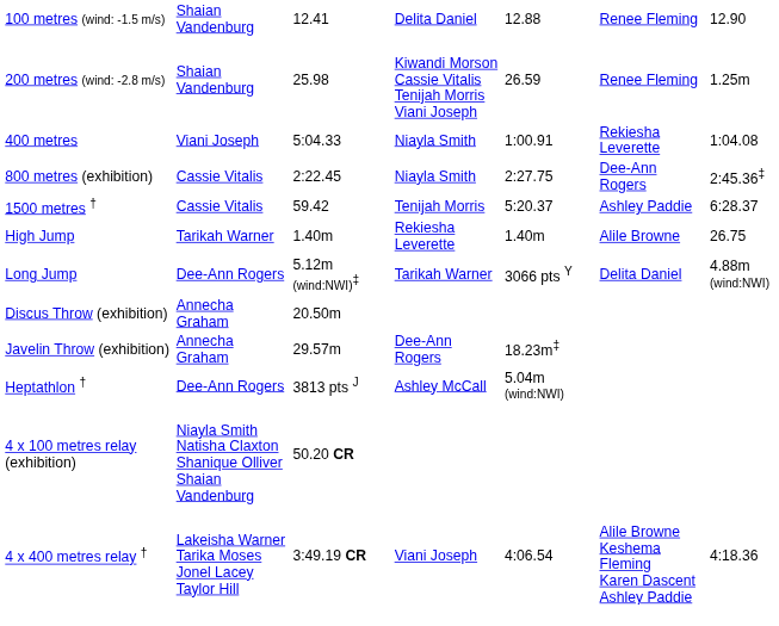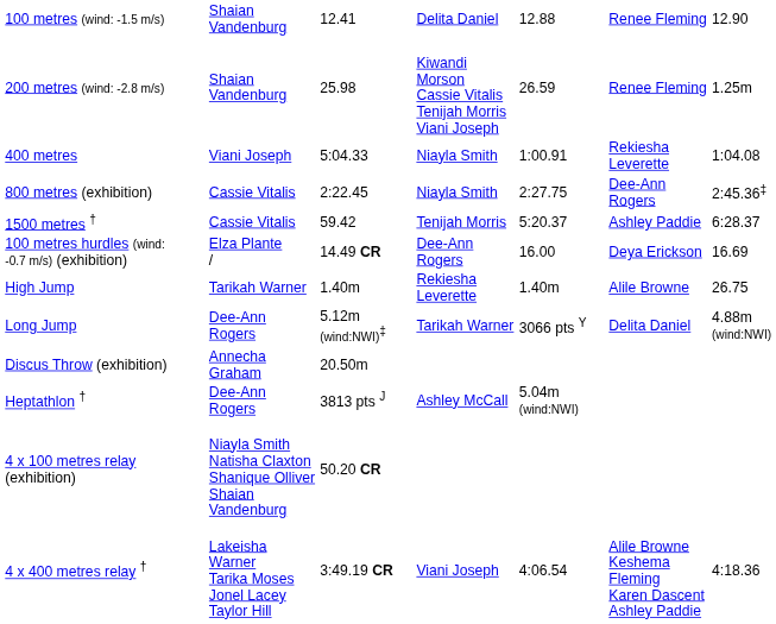+ row: 100 metres hurdles (wind: -0.7 m/s) (exhibition) | Elza Plante / | 14.49 CR | Dee-Ann Rogers | 16.00 | Deya Erickson | 16.69
- row: Javelin Throw (exhibition) | Annecha Graham | 29.57m | Dee-Ann Rogers | 18.23m‡
